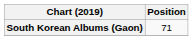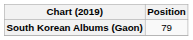South Korean Albums (Gaon) | Position: 71 -> 79
